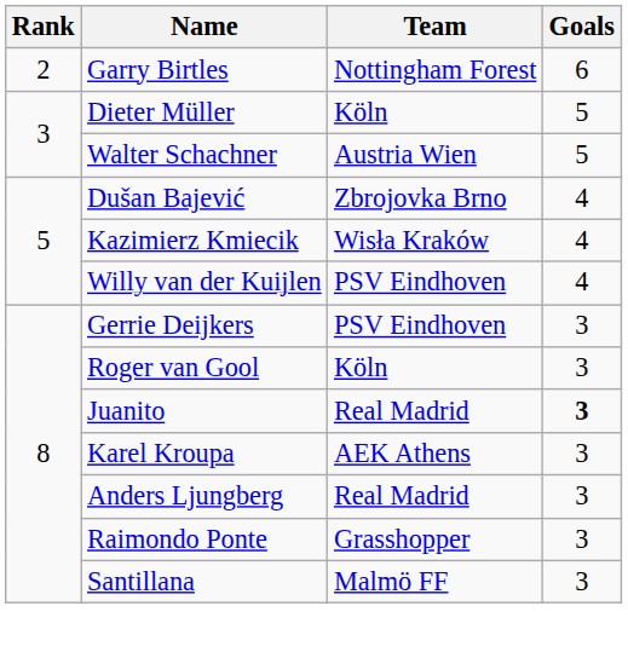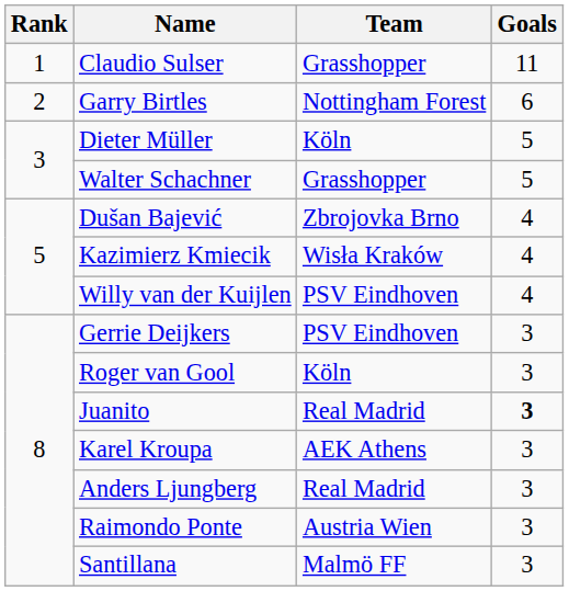+ row: 1 | Claudio Sulser | Grasshopper | 11
Walter Schachner | Team: Austria Wien -> Grasshopper
Raimondo Ponte | Team: Grasshopper -> Austria Wien
